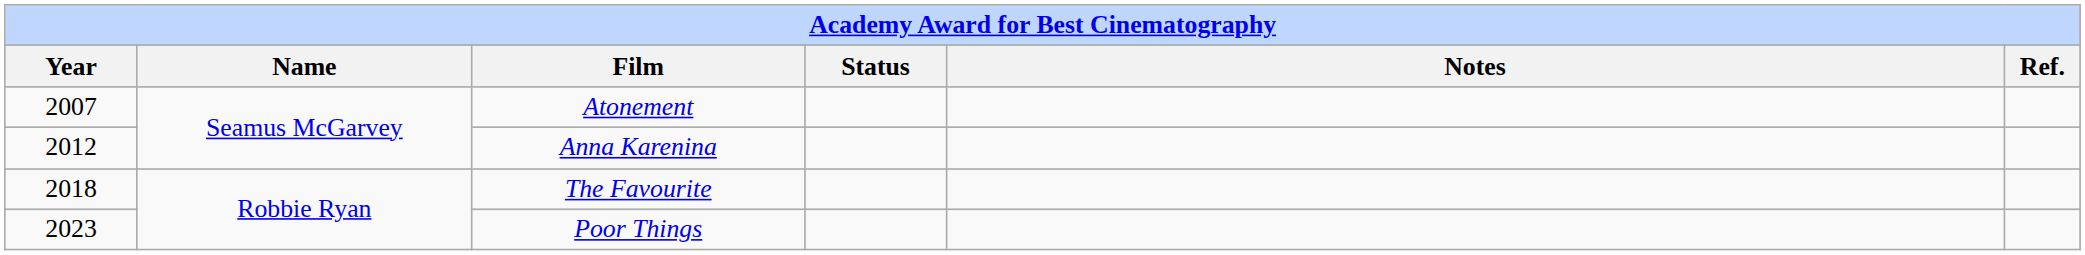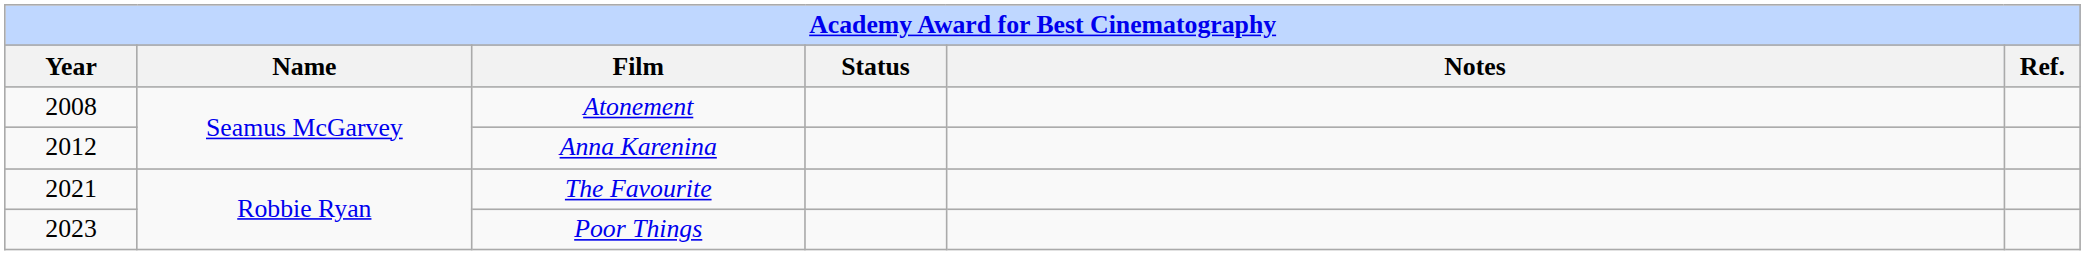Atonement | Year: 2007 -> 2008
The Favourite | Year: 2018 -> 2021
